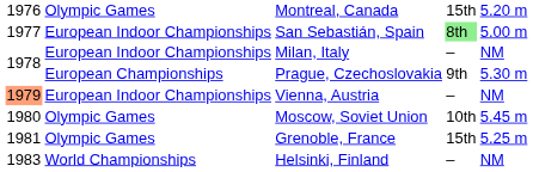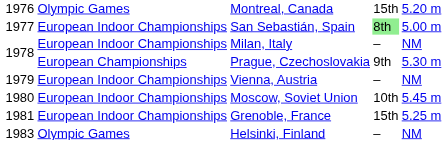Vienna, Austria | column 1: lightsalmon background -> no background
Moscow, Soviet Union | column 2: Olympic Games -> European Indoor Championships
Grenoble, France | column 2: Olympic Games -> European Indoor Championships
Helsinki, Finland | column 2: World Championships -> Olympic Games
